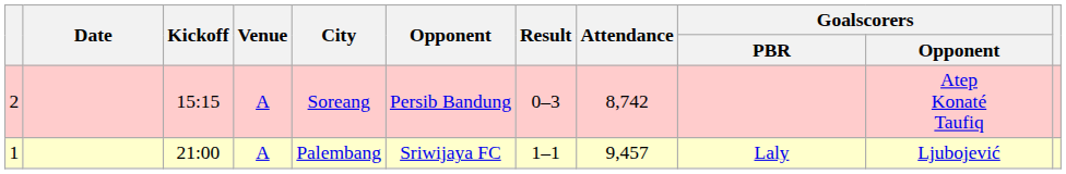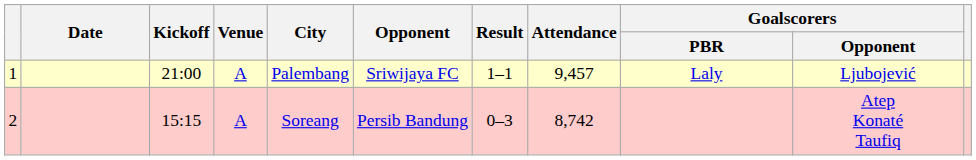rows swapped: 1 <-> 2
